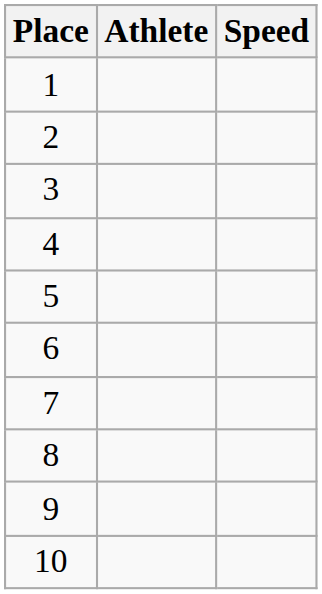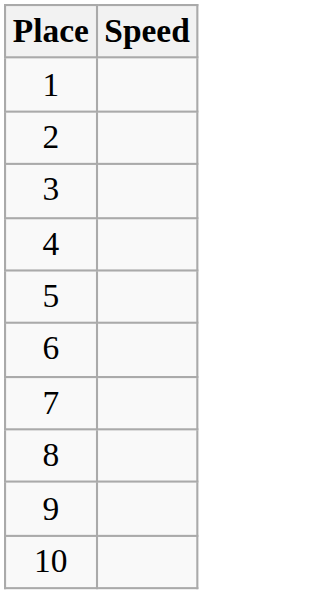- column: Athlete
